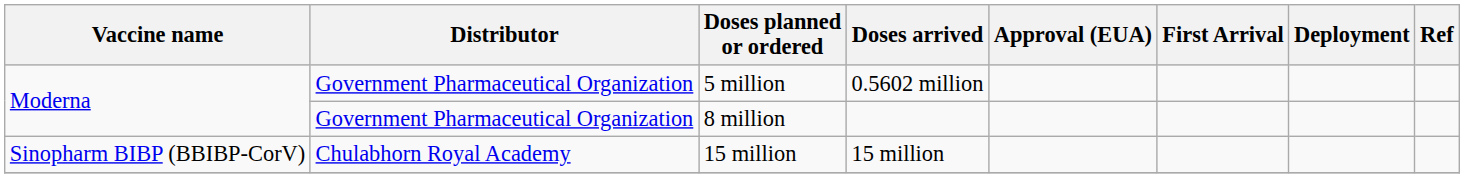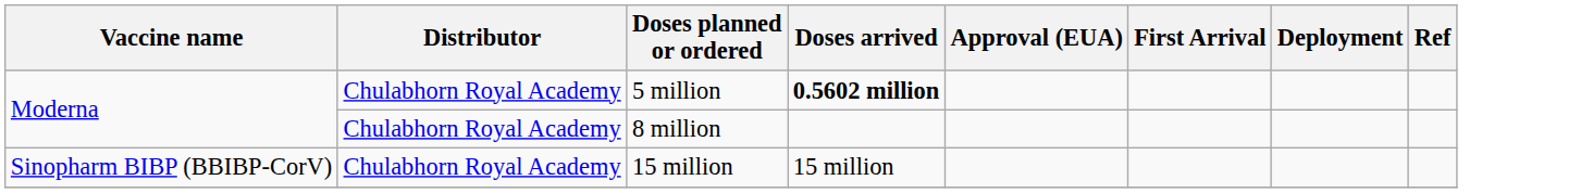5 million | Distributor: Government Pharmaceutical Organization -> Chulabhorn Royal Academy
5 million | Doses arrived: normal -> bold
8 million | Distributor: Government Pharmaceutical Organization -> Chulabhorn Royal Academy
